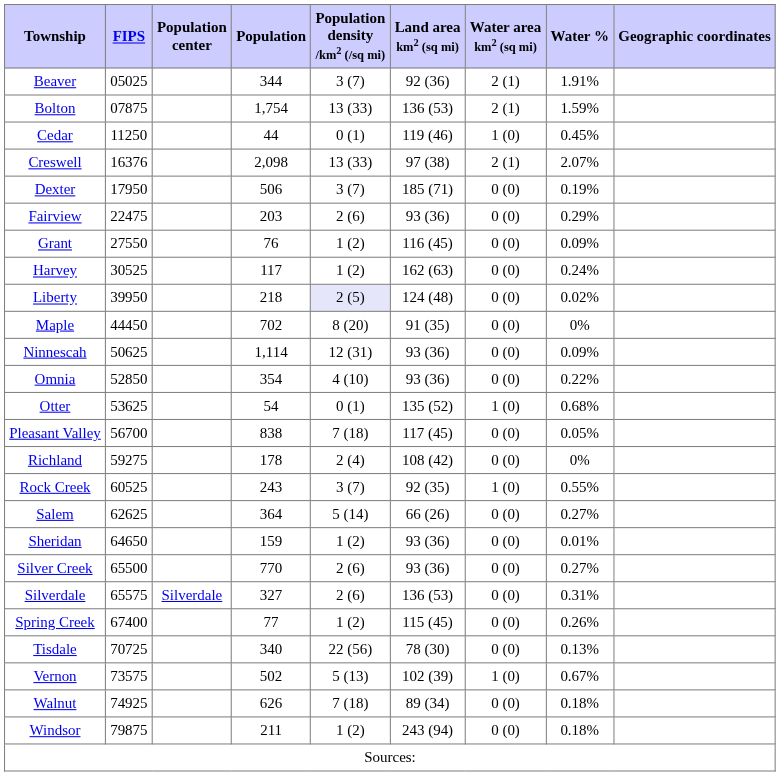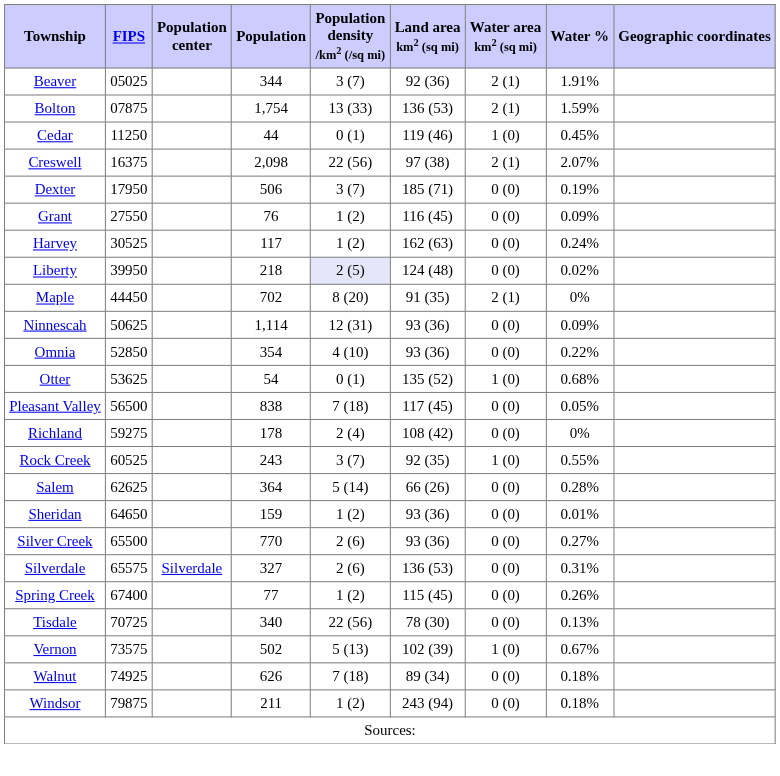Creswell | FIPS: 16376 -> 16375
Creswell | Population density /km2 (/sq mi): 13 (33) -> 22 (56)
- row: Fairview | 22475 | 203 | 2 (6) | 93 (36) | 0 (0) | 0.29%
Maple | Water area km2 (sq mi): 0 (0) -> 2 (1)
Pleasant Valley | FIPS: 56700 -> 56500
Salem | Water %: 0.27% -> 0.28%
